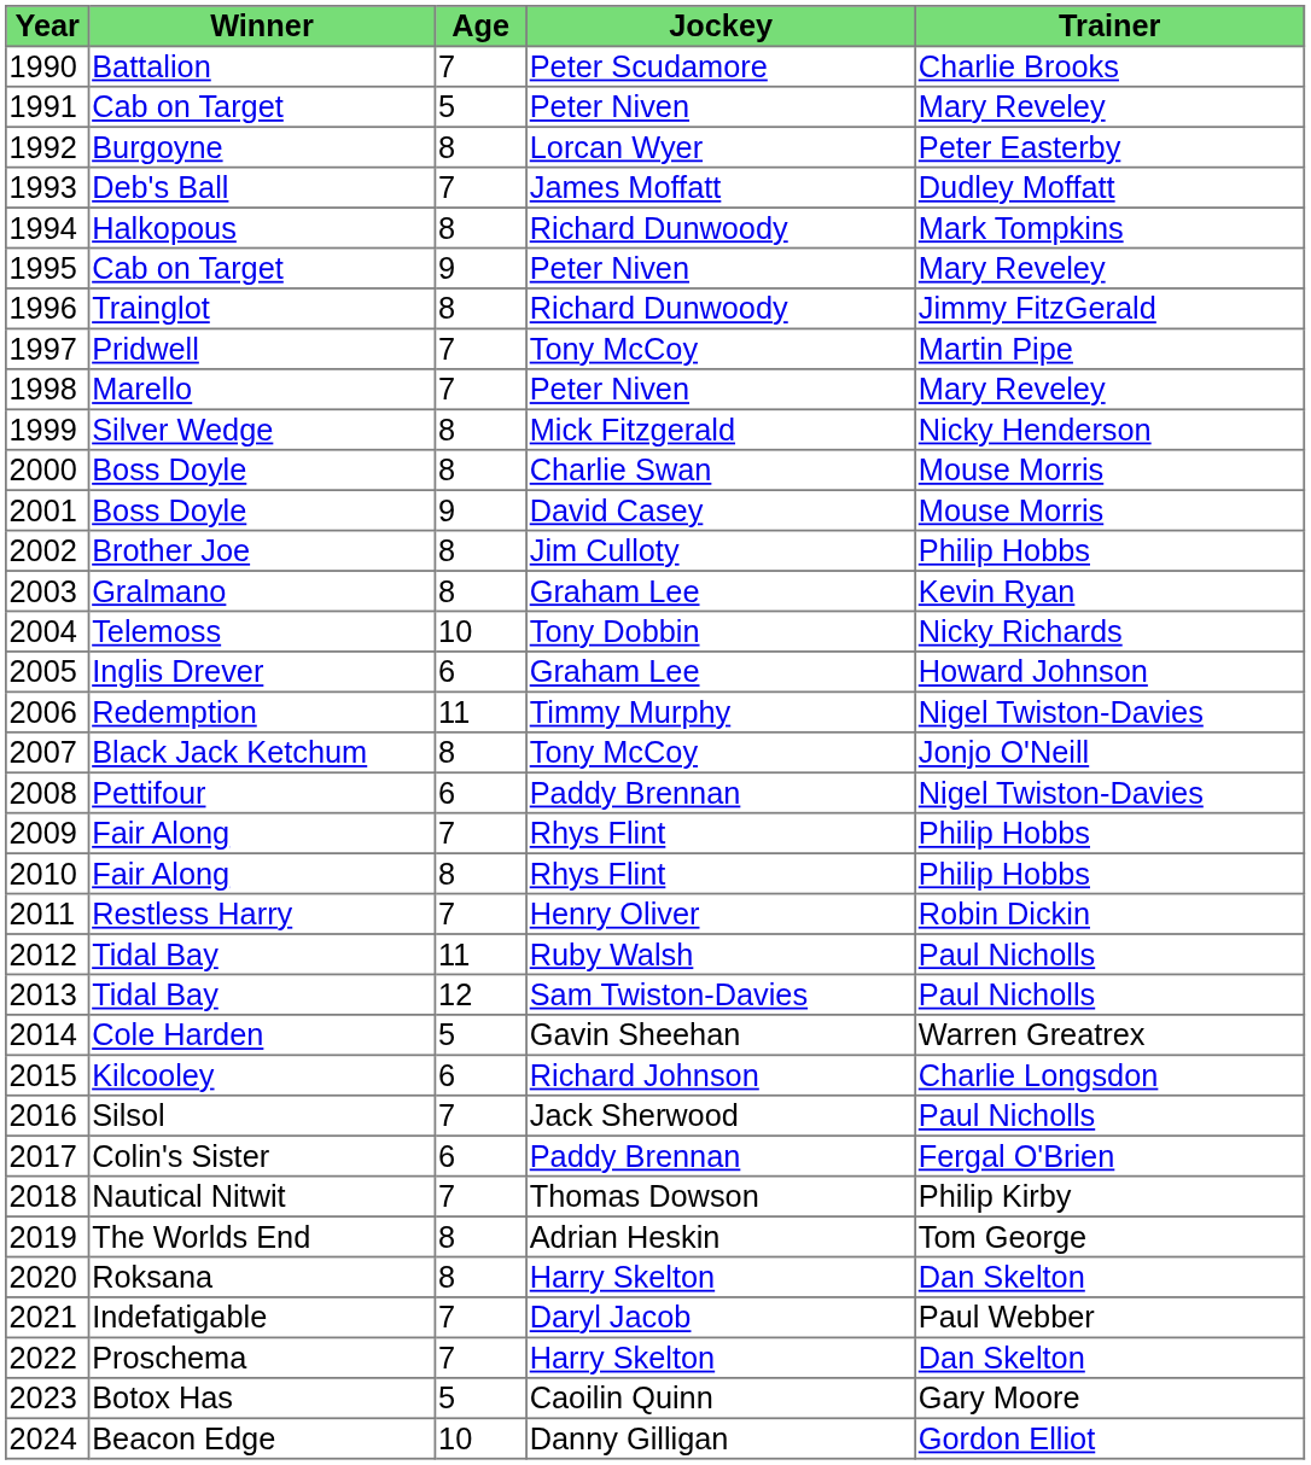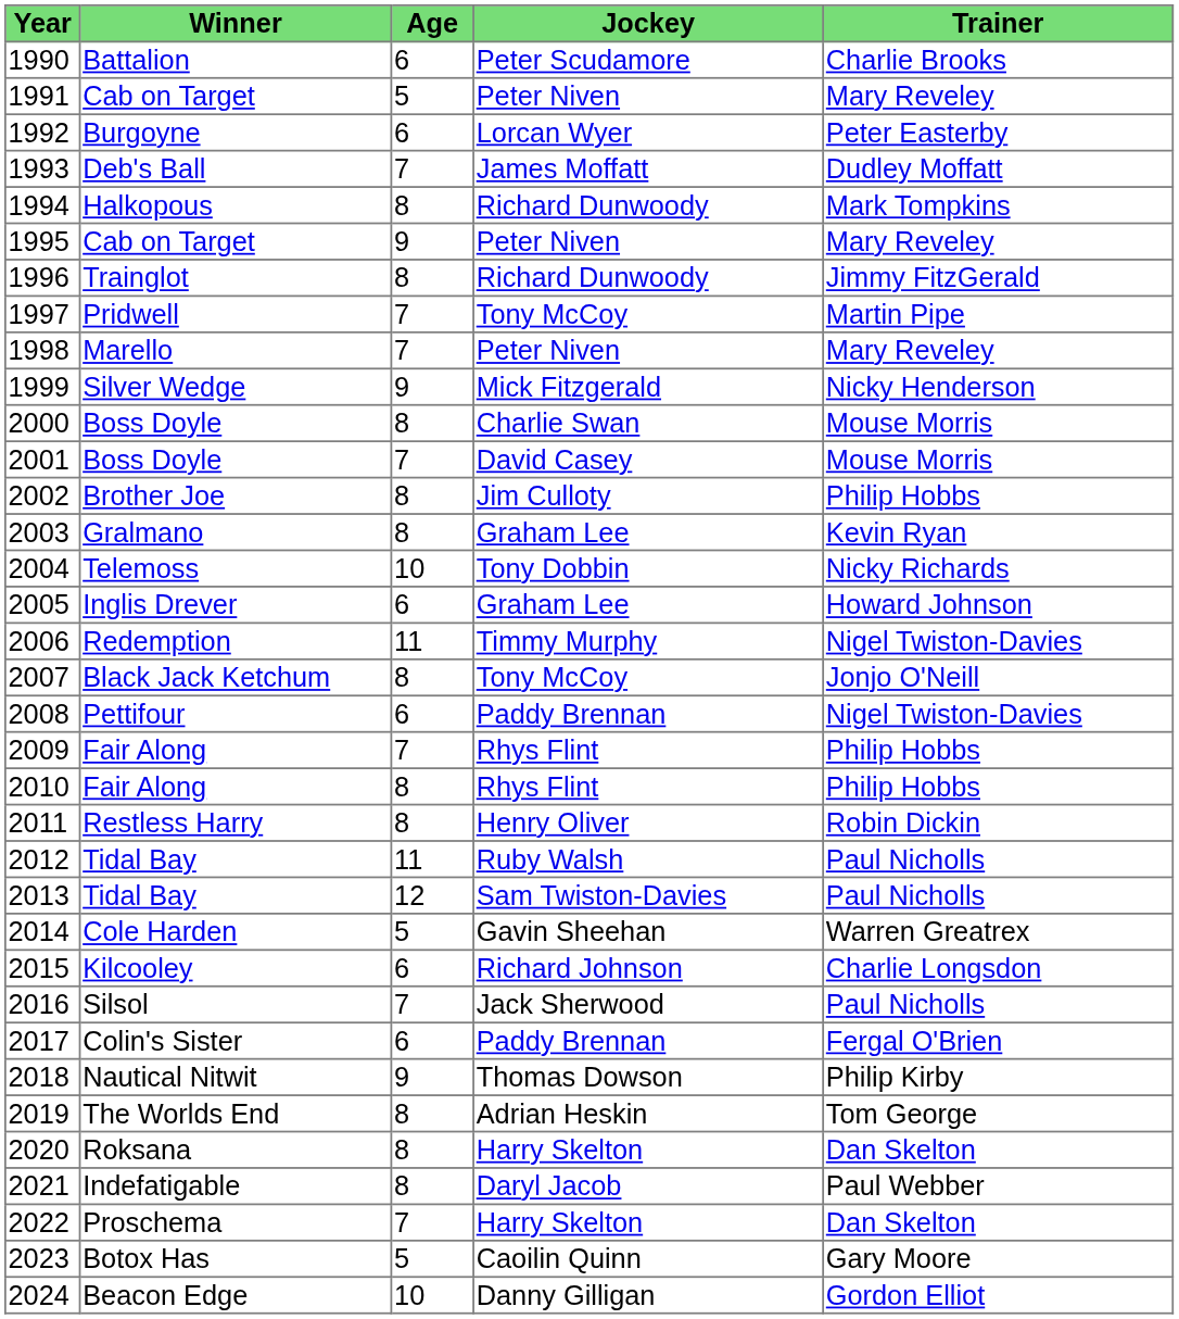1990 | Age: 7 -> 6
1992 | Age: 8 -> 6
1999 | Age: 8 -> 9
2001 | Age: 9 -> 7
2011 | Age: 7 -> 8
2018 | Age: 7 -> 9
2021 | Age: 7 -> 8
